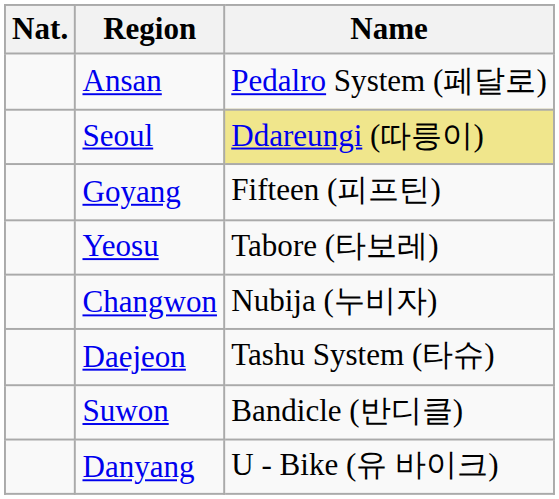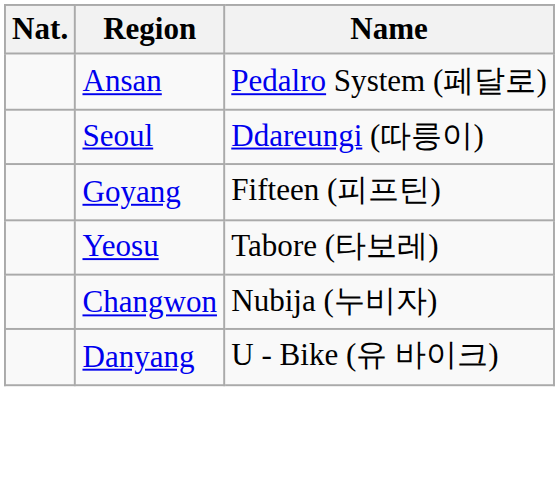Seoul | Name: khaki background -> no background
- row: Daejeon | Tashu System (타슈)
- row: Suwon | Bandicle (반디클)
